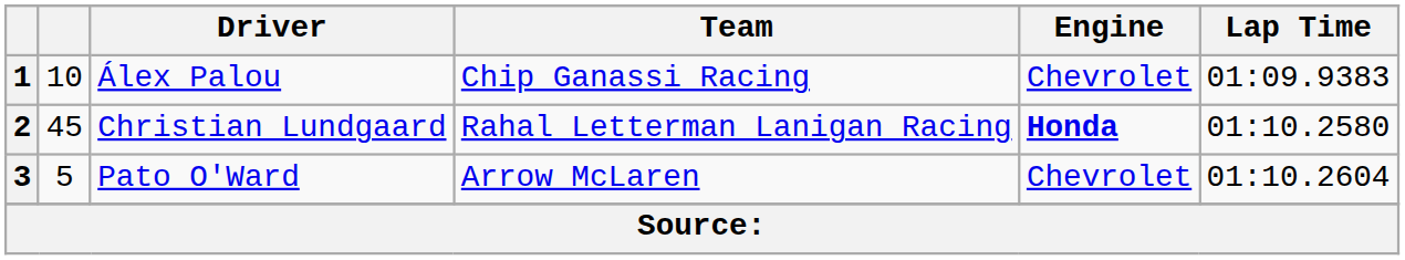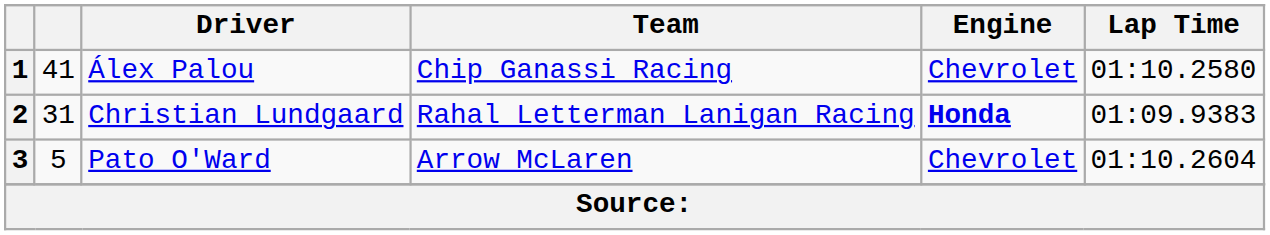1 | column 2: 10 -> 41
1 | Lap Time: 01:09.9383 -> 01:10.2580
2 | column 2: 45 -> 31
2 | Lap Time: 01:10.2580 -> 01:09.9383
